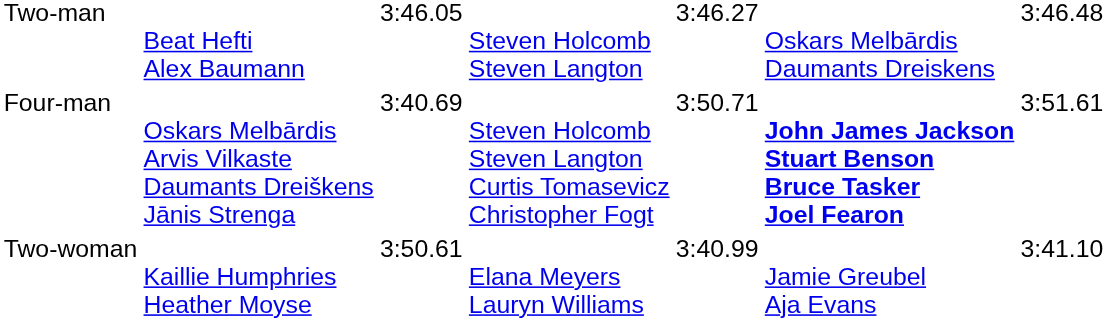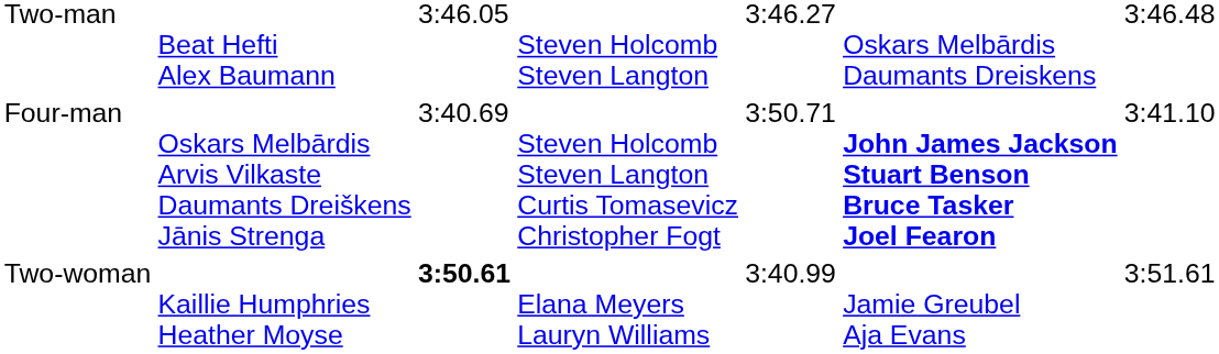Four-man | column 7: 3:51.61 -> 3:41.10
Two-woman | column 3: normal -> bold
Two-woman | column 7: 3:41.10 -> 3:51.61
